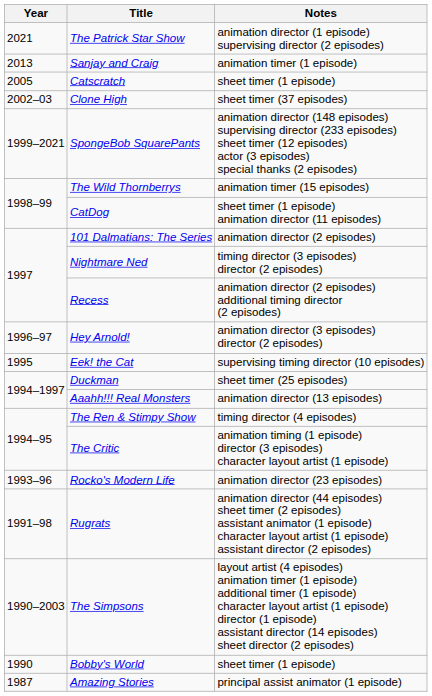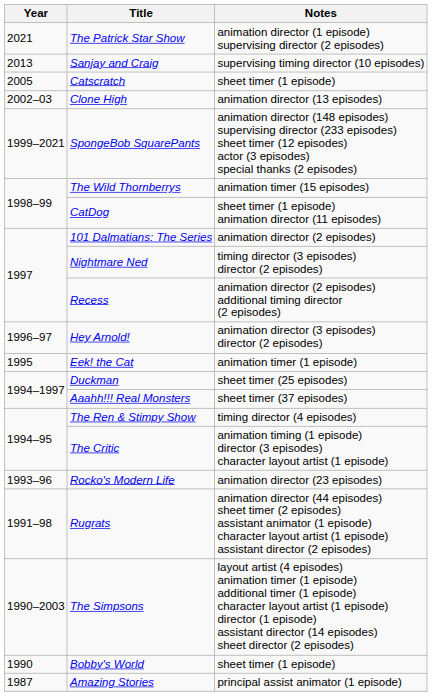Sanjay and Craig | Notes: animation timer (1 episode) -> supervising timing director (10 episodes)
Clone High | Notes: sheet timer (37 episodes) -> animation director (13 episodes)
Eek! the Cat | Notes: supervising timing director (10 episodes) -> animation timer (1 episode)
Aaahh!!! Real Monsters | Notes: animation director (13 episodes) -> sheet timer (37 episodes)
